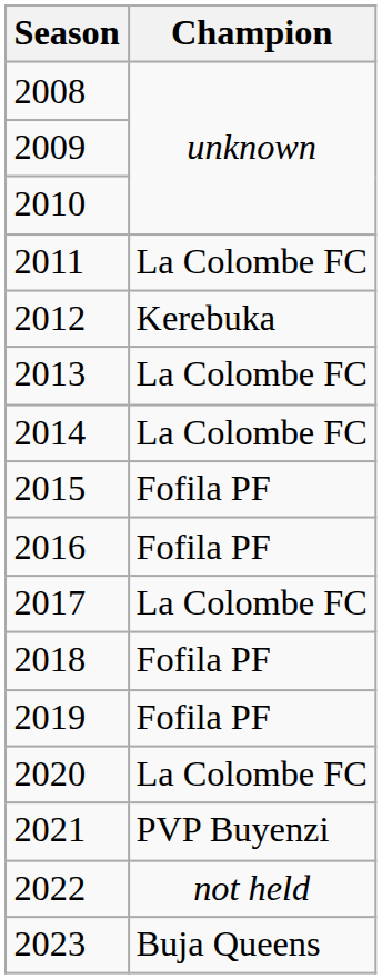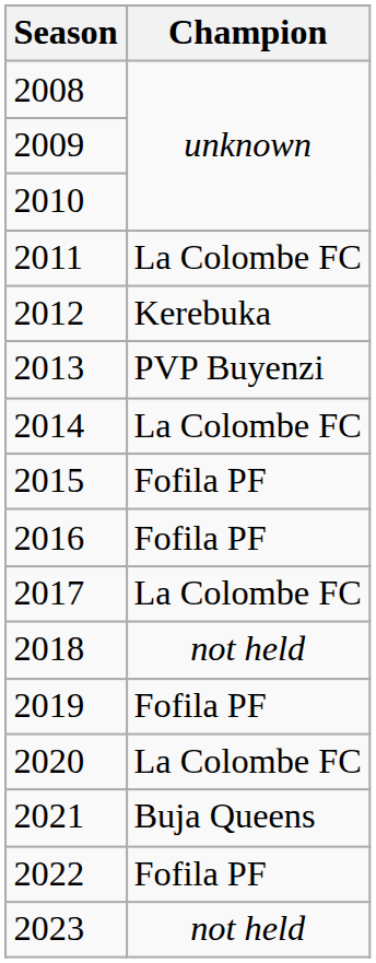2013 | Champion: La Colombe FC -> PVP Buyenzi
2018 | Champion: Fofila PF -> not held
2021 | Champion: PVP Buyenzi -> Buja Queens
2022 | Champion: not held -> Fofila PF
2023 | Champion: Buja Queens -> not held
